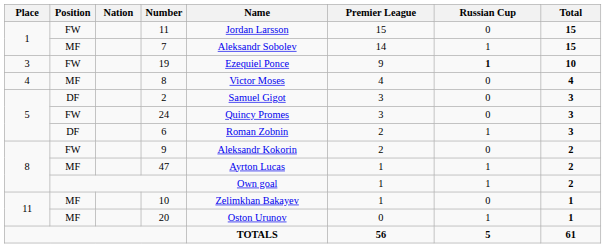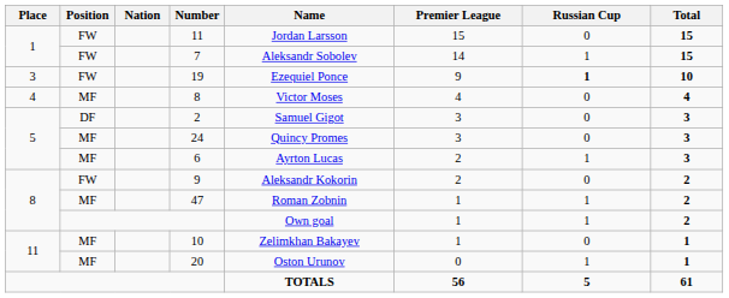7 | Position: MF -> FW
24 | Position: FW -> MF
6 | Position: DF -> MF
6 | Name: Roman Zobnin -> Ayrton Lucas
47 | Name: Ayrton Lucas -> Roman Zobnin
